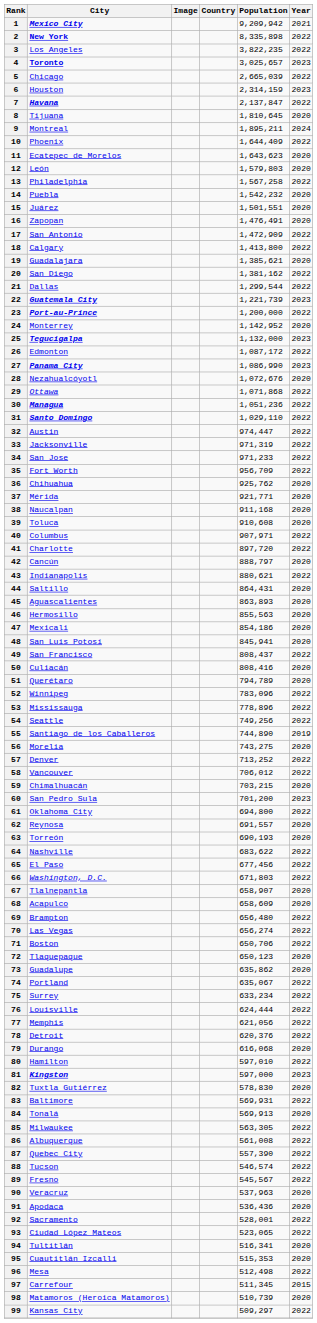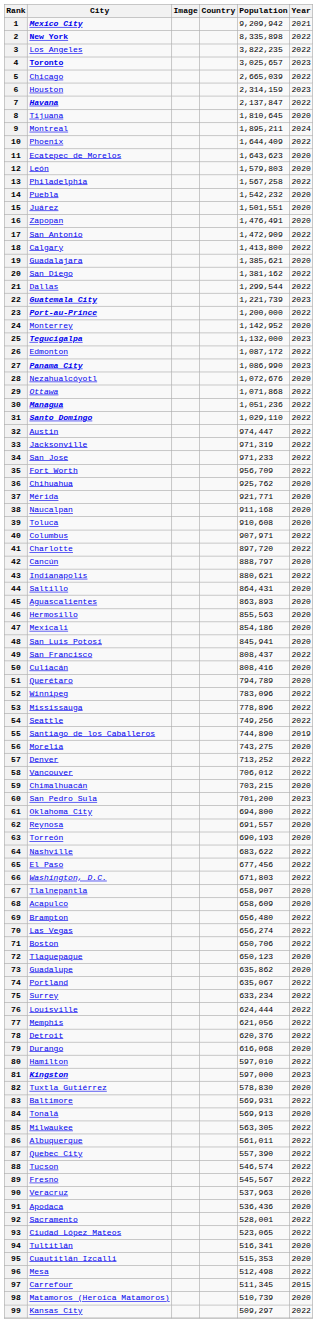86 | Population: 561,008 -> 561,011
